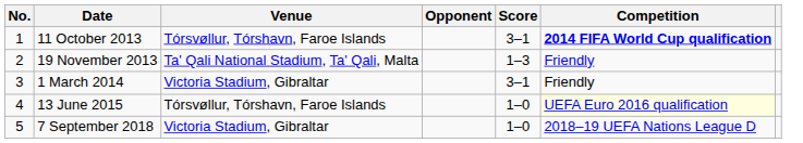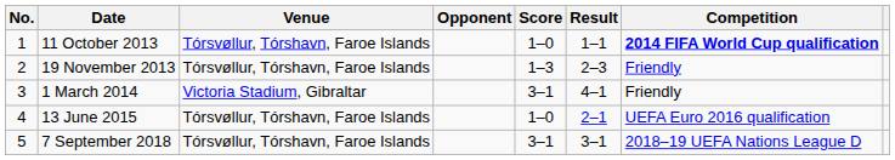+ column: Result | 1–1 | 2–3 | 4–1 | 2–1 | 3–1
11 October 2013 | Score: 3–1 -> 1–0
19 November 2013 | Venue: Ta' Qali National Stadium, Ta' Qali, Malta -> Tórsvøllur, Tórshavn, Faroe Islands
13 June 2015 | Competition: lightyellow background -> no background
7 September 2018 | Venue: Victoria Stadium, Gibraltar -> Tórsvøllur, Tórshavn, Faroe Islands
7 September 2018 | Score: 1–0 -> 3–1
